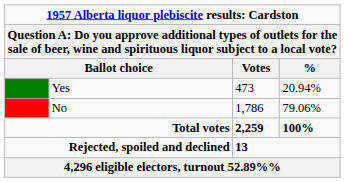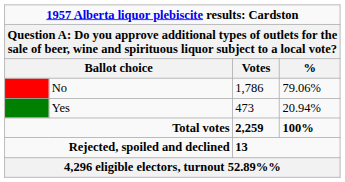rows swapped: No <-> Yes
